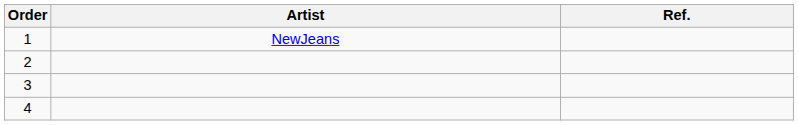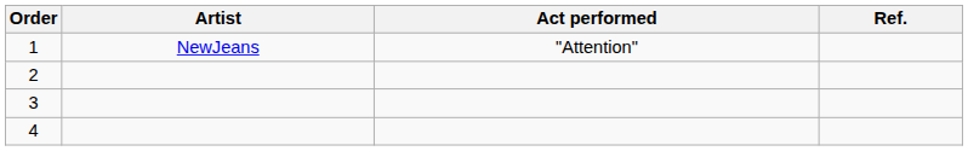+ column: Act performed | "Attention"
